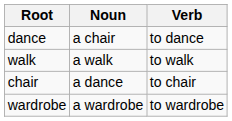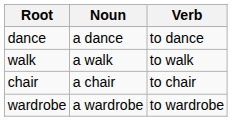dance | Noun: a chair -> a dance
chair | Noun: a dance -> a chair
